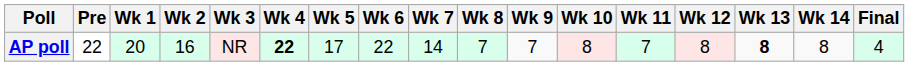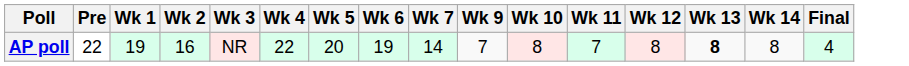- column: Wk 8 | 7
AP poll | Wk 1: 20 -> 19
AP poll | Wk 4: bold -> normal
AP poll | Wk 5: 17 -> 20
AP poll | Wk 6: 22 -> 19
